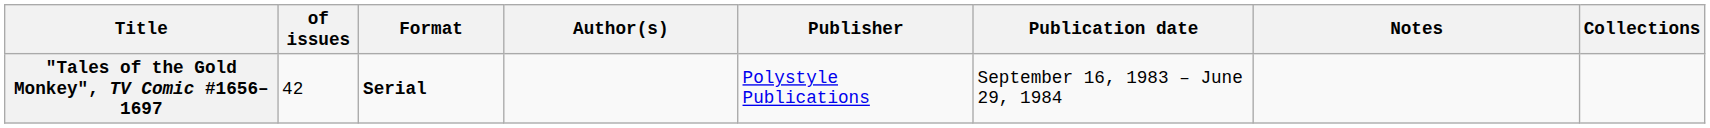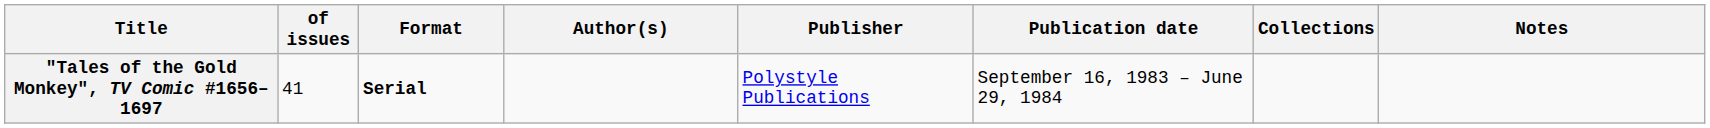columns swapped: Notes <-> Collections
"Tales of the Gold Monkey", TV Comic #1656–1697 | of issues: 42 -> 41
